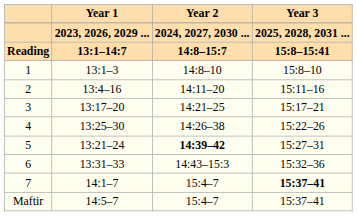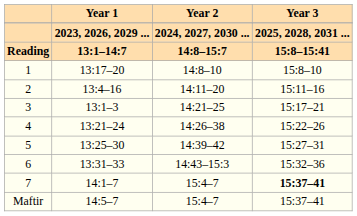1 | Year 1: 13:1–3 -> 13:17–20
3 | Year 1: 13:17–20 -> 13:1–3
4 | Year 1: 13:25–30 -> 13:21–24
5 | Year 1: 13:21–24 -> 13:25–30
5 | Year 2: bold -> normal
